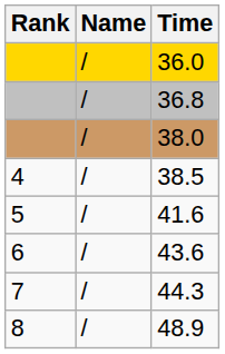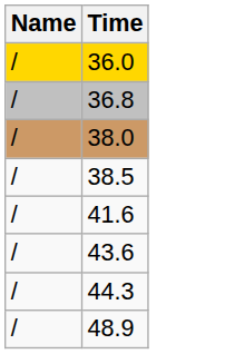- column: Rank | 4 | 5 | 6 | 7 | 8
